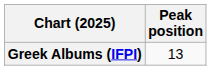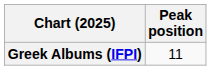Greek Albums (IFPI) | Peak position: 13 -> 11
